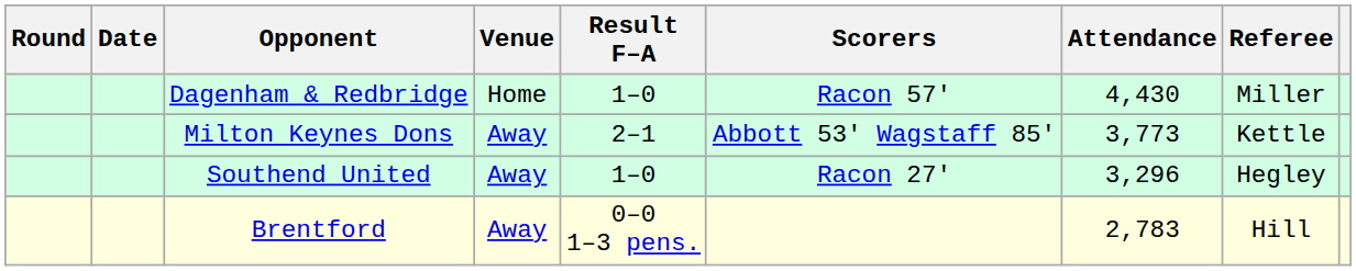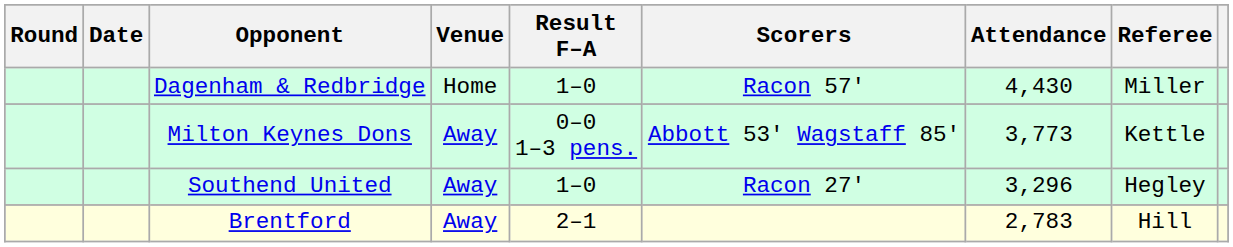Milton Keynes Dons | Result F–A: 2–1 -> 0–0 1–3 pens.
Brentford | Result F–A: 0–0 1–3 pens. -> 2–1
